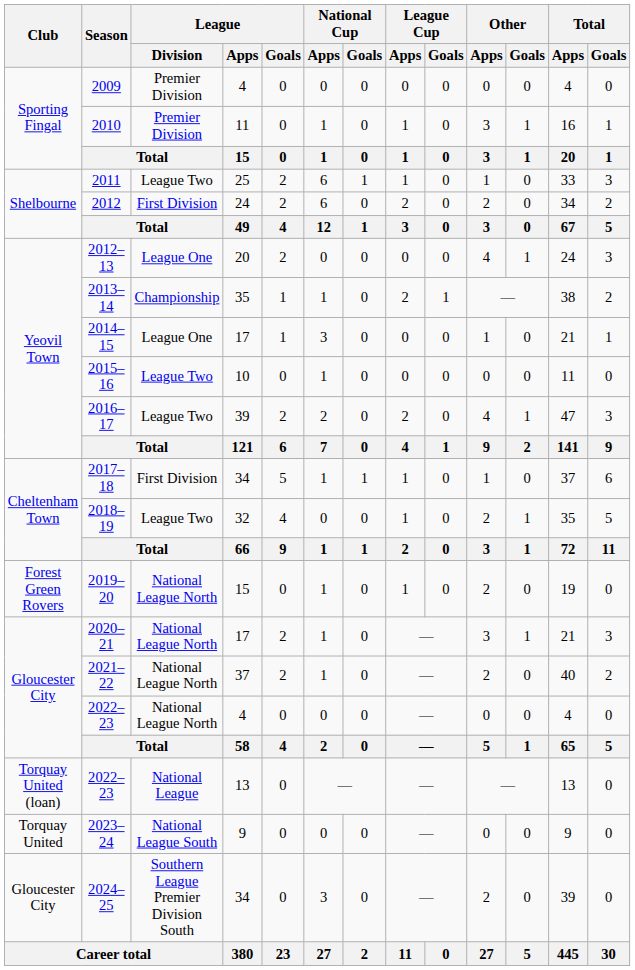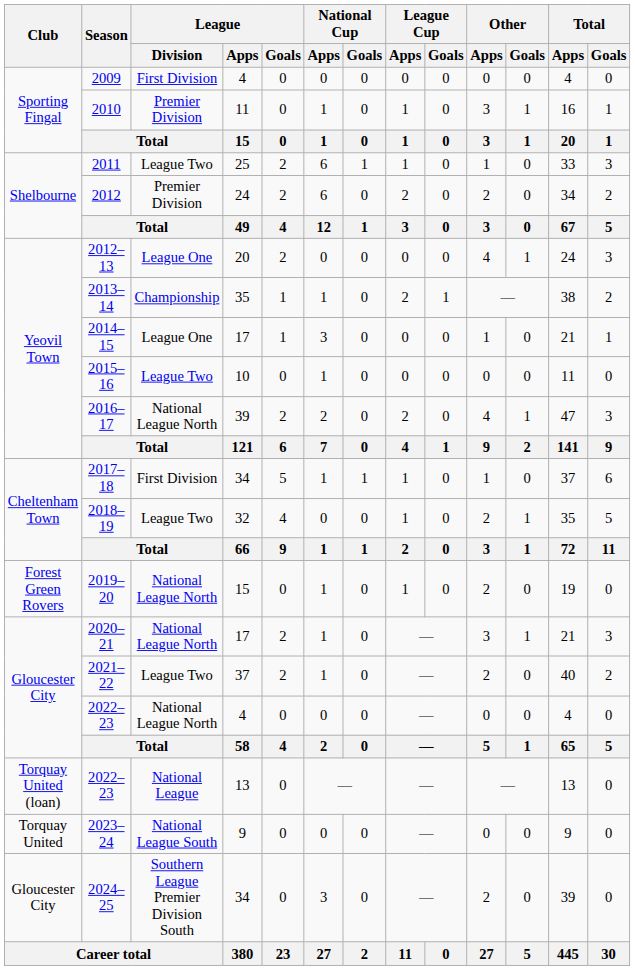2009 | League / Division: Premier Division -> First Division
2012 | League / Division: First Division -> Premier Division
2016–17 | League / Division: League Two -> National League North
2021–22 | League / Division: National League North -> League Two
